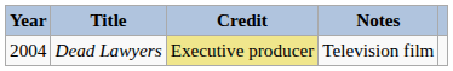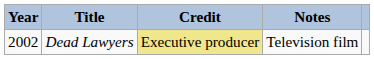Dead Lawyers | Year: 2004 -> 2002
